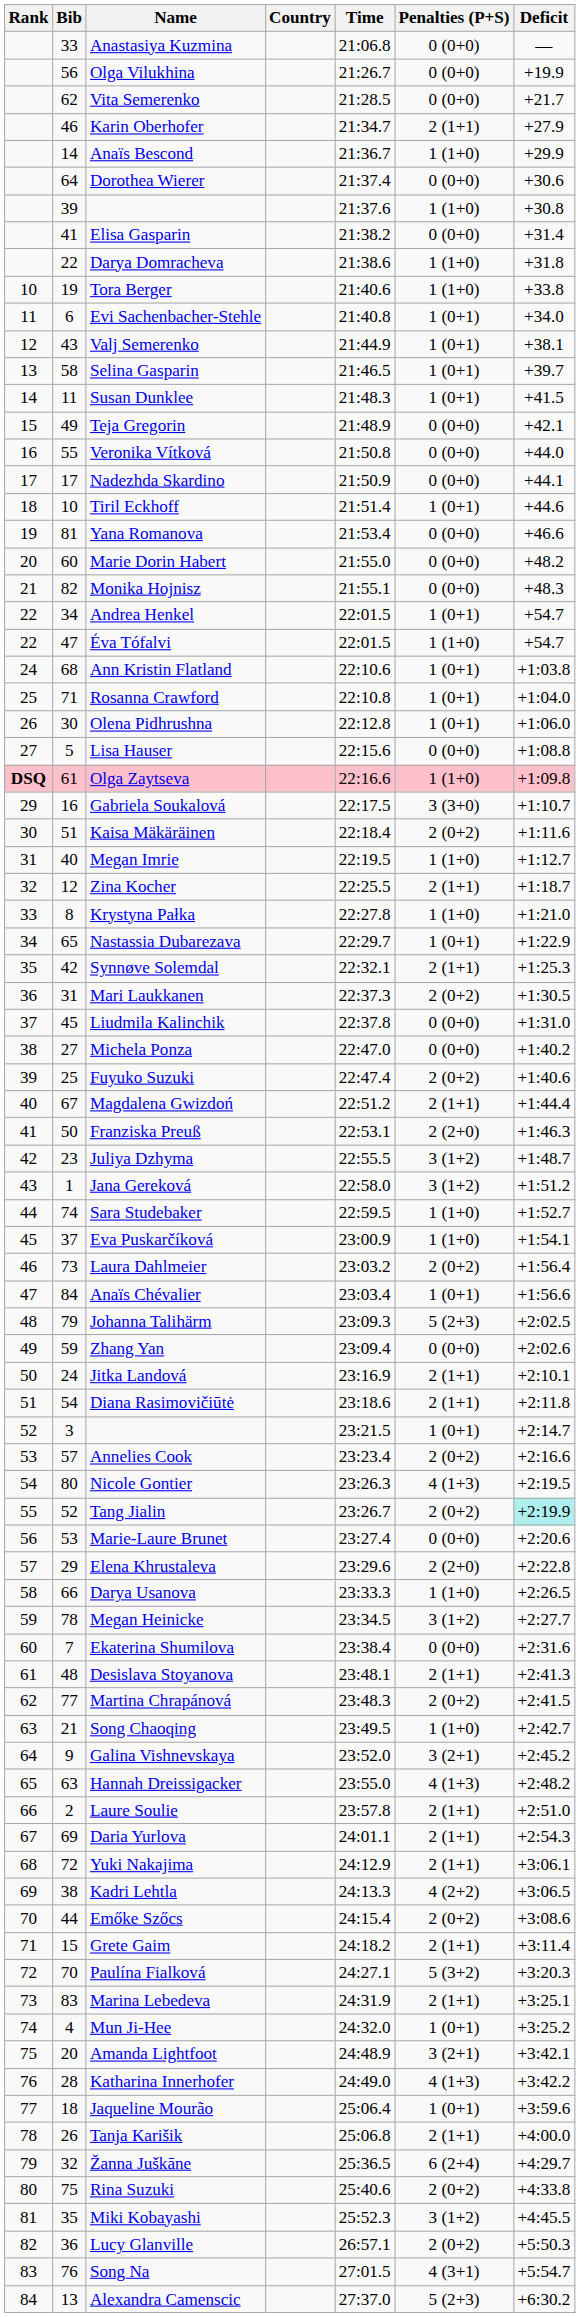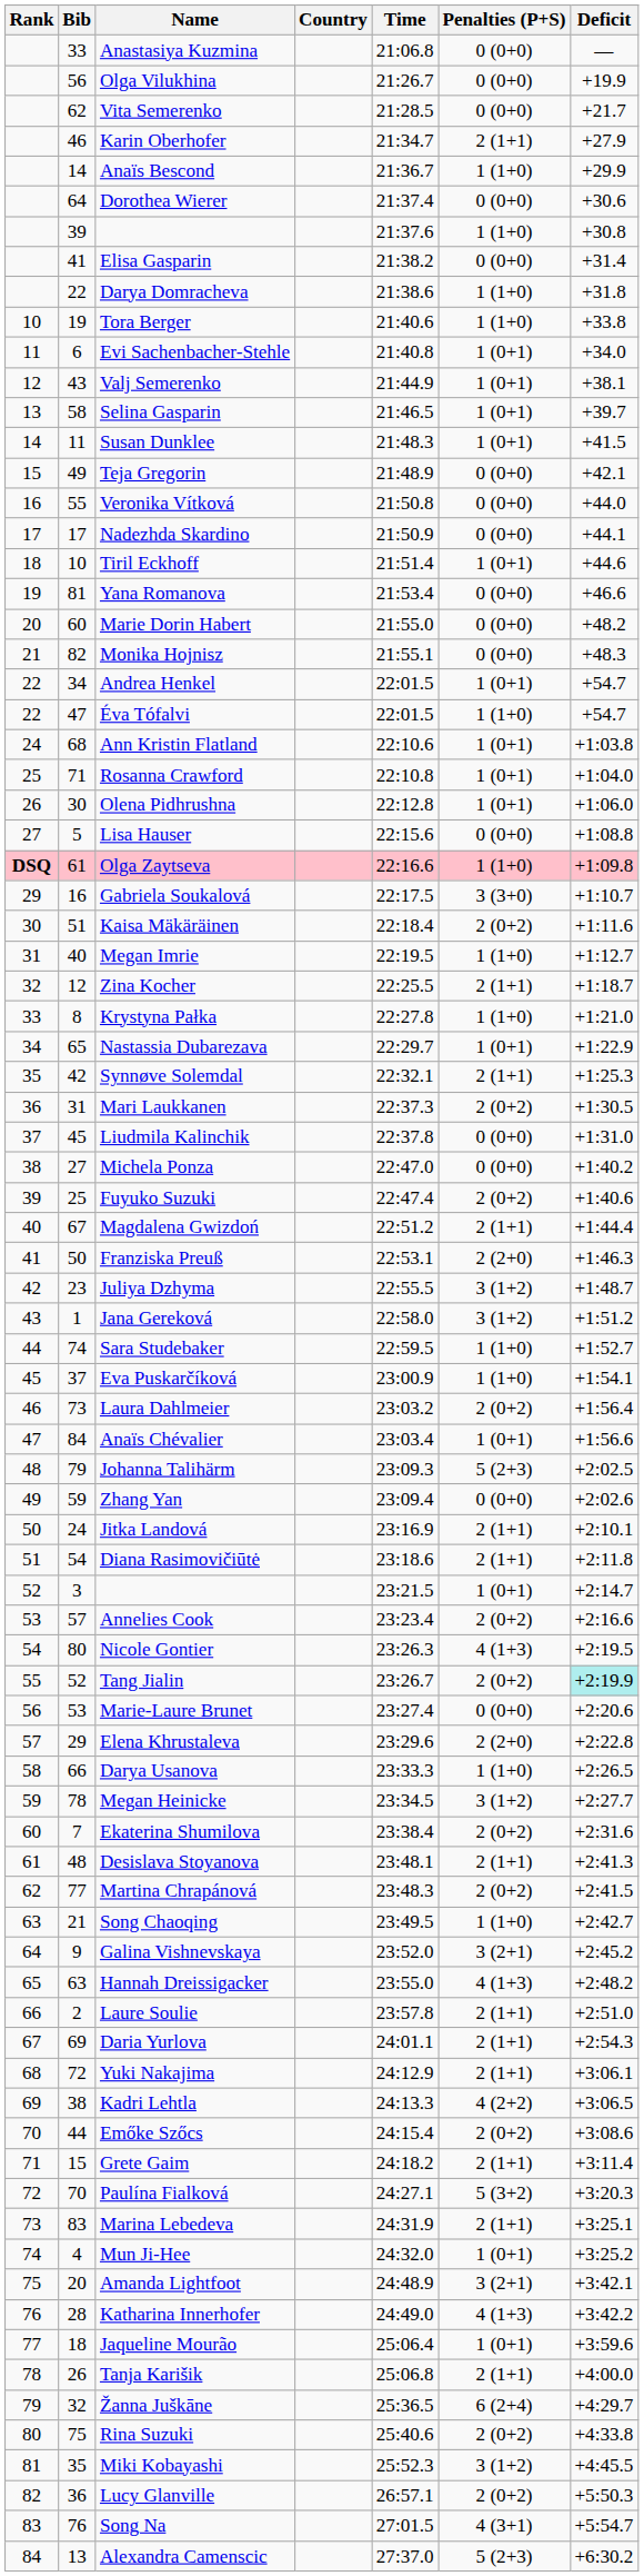Ekaterina Shumilova | Penalties (P+S): 0 (0+0) -> 2 (0+2)
